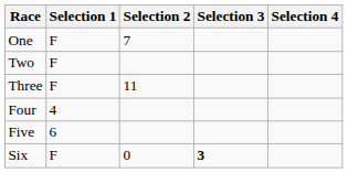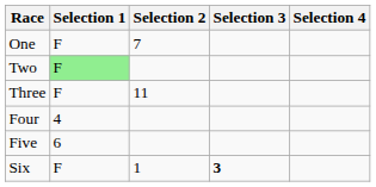Two | Selection 1: no background -> lightgreen background
Six | Selection 2: 0 -> 1
